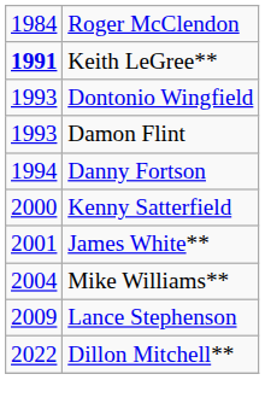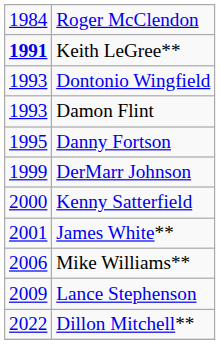Danny Fortson | column 1: 1994 -> 1995
+ row: 1999 | DerMarr Johnson
Mike Williams** | column 1: 2004 -> 2006
